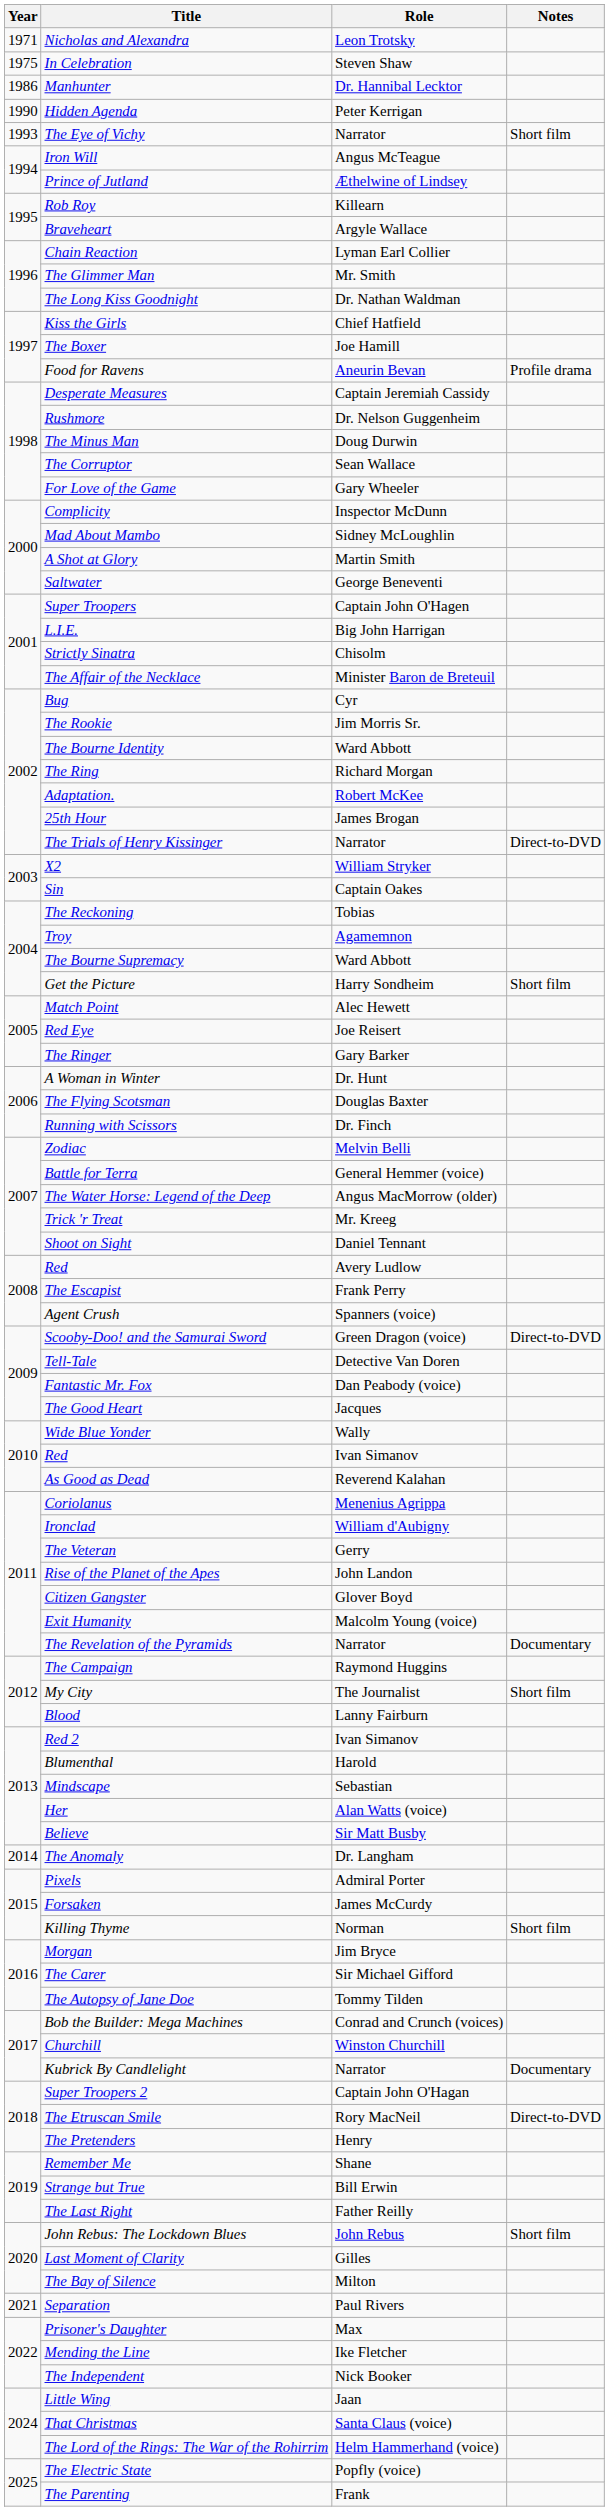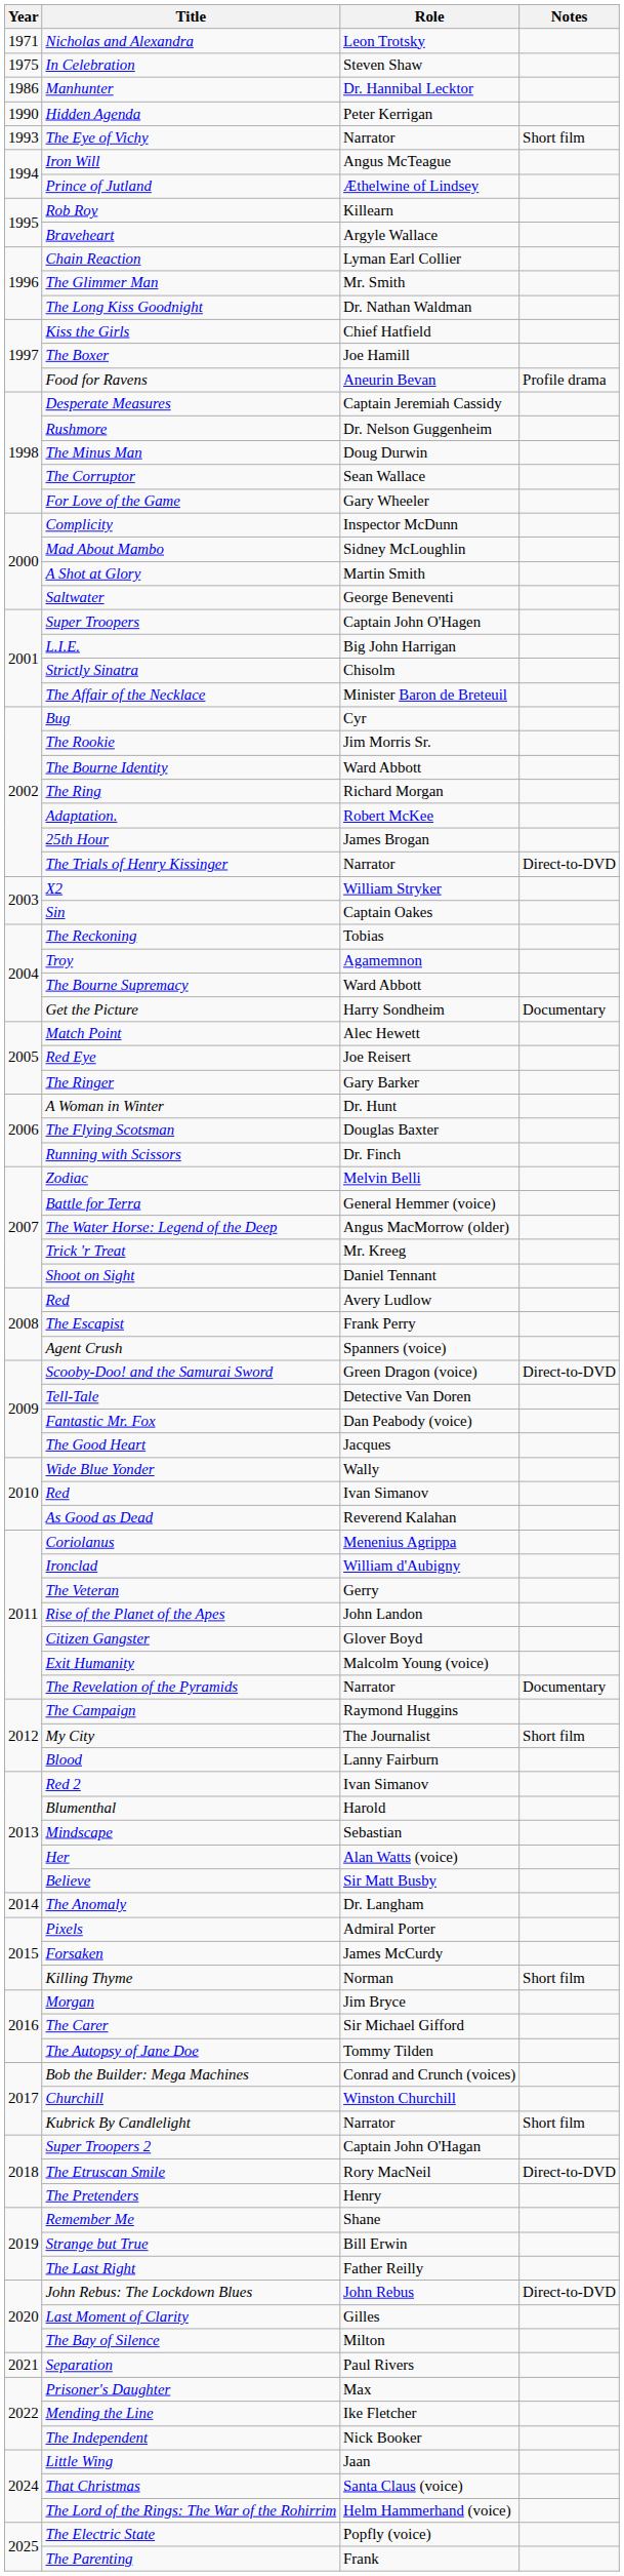Get the Picture | Notes: Short film -> Documentary
Kubrick By Candlelight | Notes: Documentary -> Short film
John Rebus: The Lockdown Blues | Notes: Short film -> Direct-to-DVD
